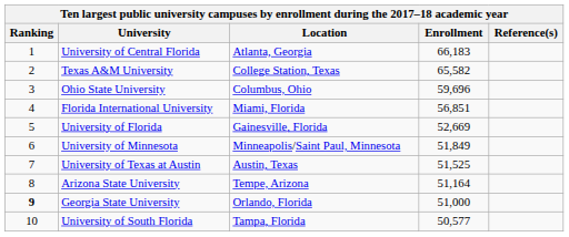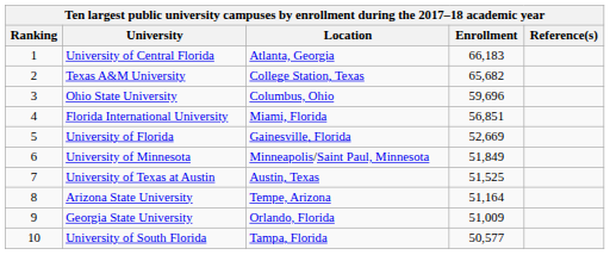Texas A&M University | Enrollment: 65,582 -> 65,682
Georgia State University | Ranking: bold -> normal
Georgia State University | Enrollment: 51,000 -> 51,009
